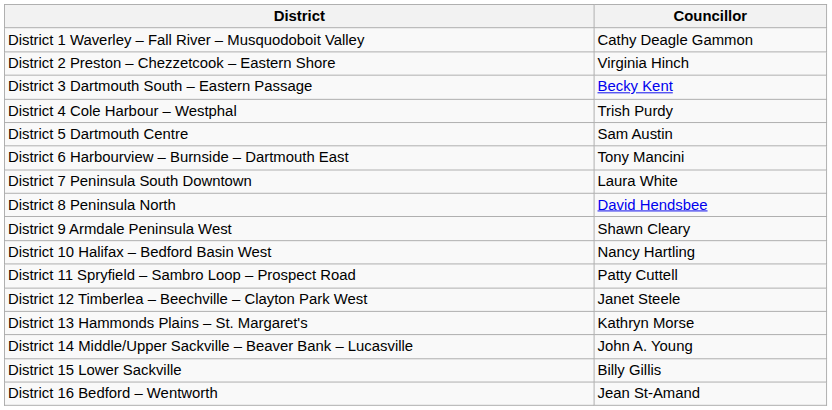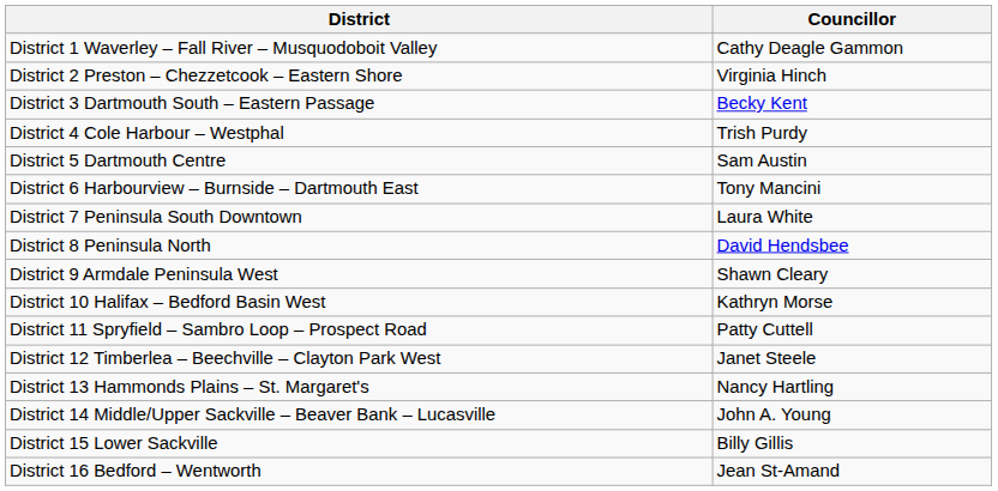District 10 Halifax – Bedford Basin West | Councillor: Nancy Hartling -> Kathryn Morse
District 13 Hammonds Plains – St. Margaret's | Councillor: Kathryn Morse -> Nancy Hartling
